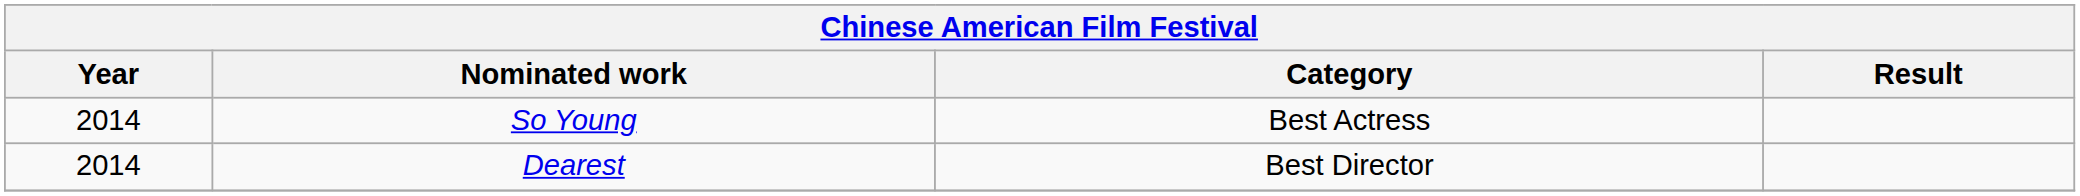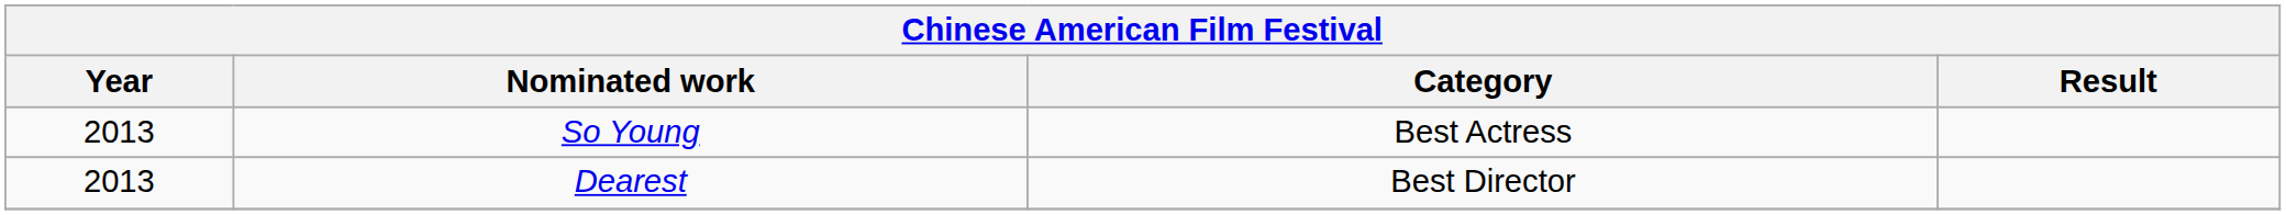So Young | Year: 2014 -> 2013
Dearest | Year: 2014 -> 2013
